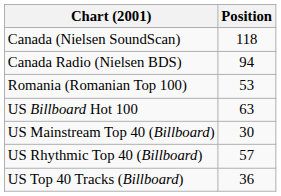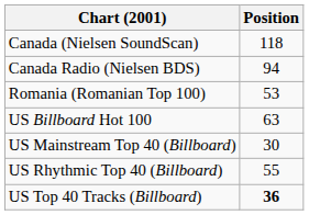US Rhythmic Top 40 (Billboard) | Position: 57 -> 55
US Top 40 Tracks (Billboard) | Position: normal -> bold
